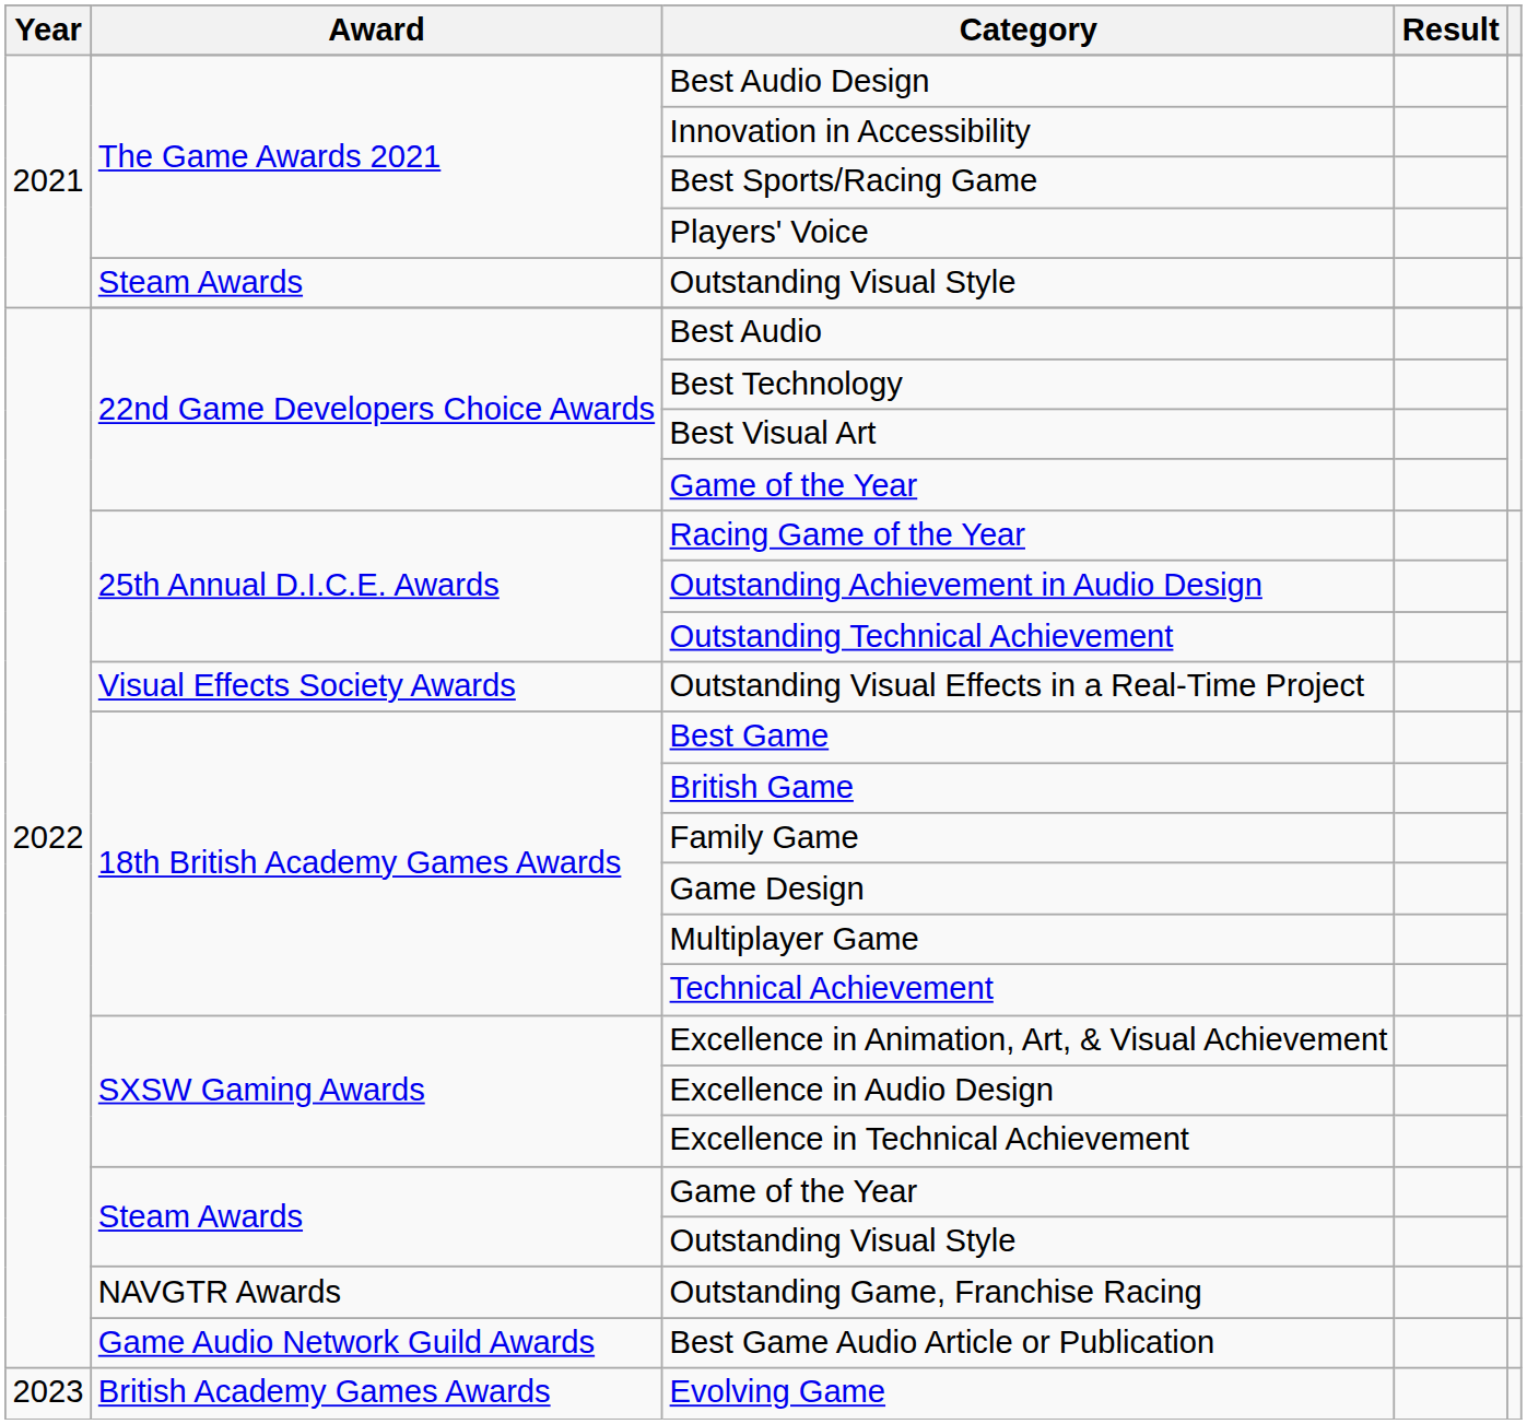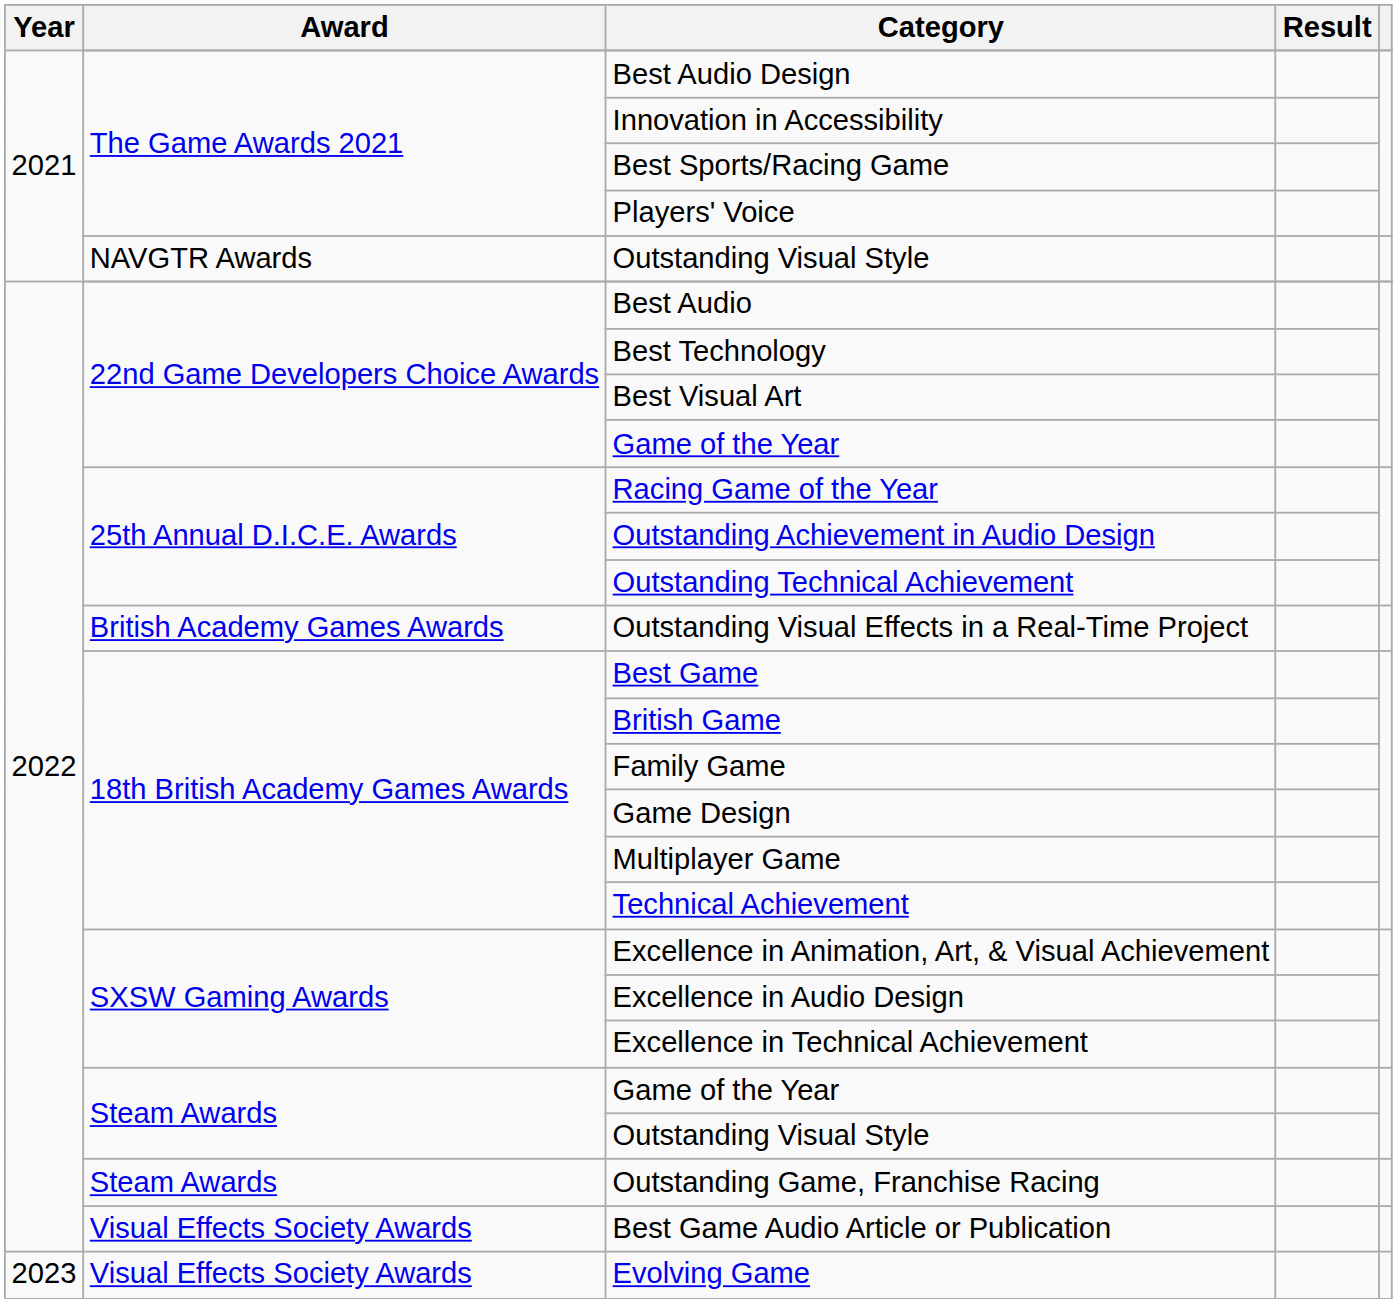2021 / Outstanding Visual Style | Award: Steam Awards -> NAVGTR Awards
Outstanding Visual Effects in a Real-Time Project | Award: Visual Effects Society Awards -> British Academy Games Awards
Outstanding Game, Franchise Racing | Award: NAVGTR Awards -> Steam Awards
Best Game Audio Article or Publication | Award: Game Audio Network Guild Awards -> Visual Effects Society Awards
Evolving Game | Award: British Academy Games Awards -> Visual Effects Society Awards
